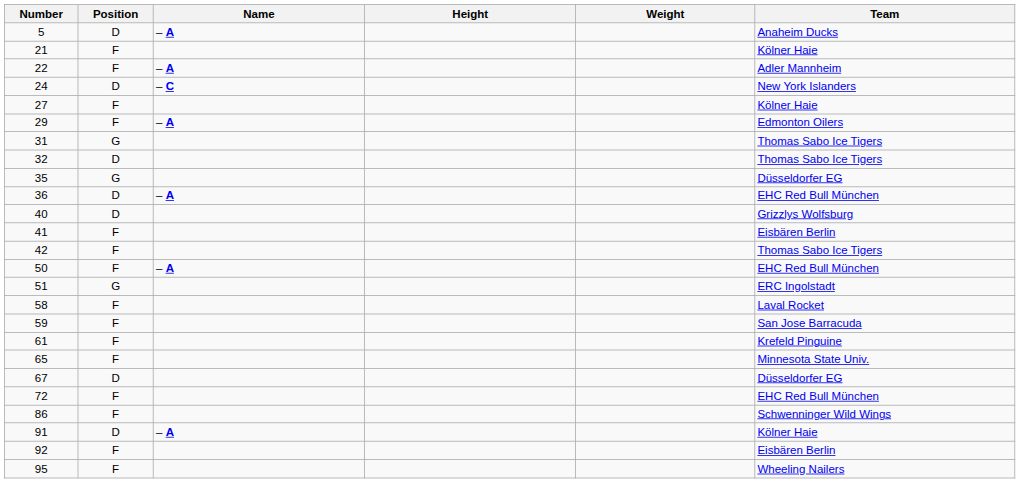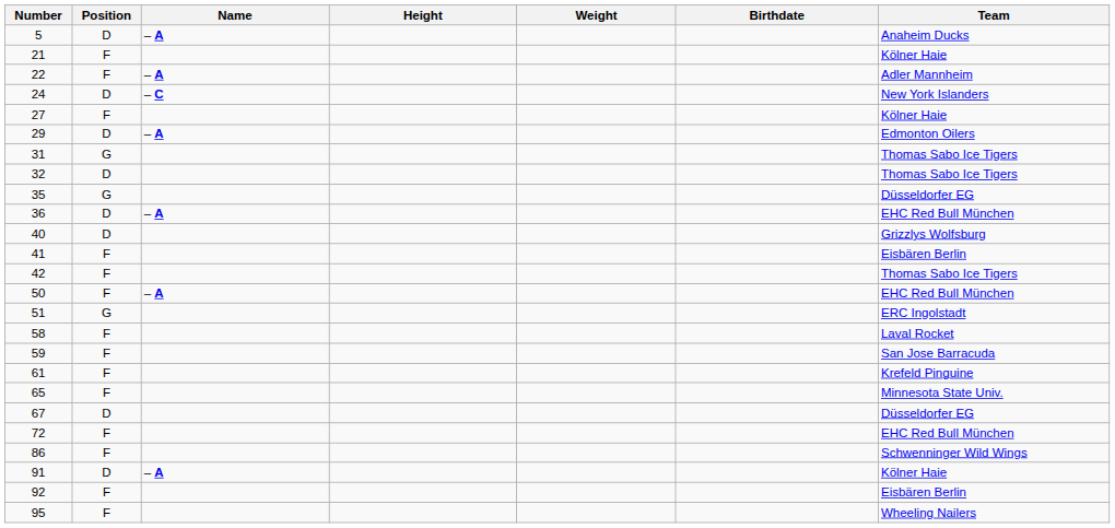+ column: Birthdate
29 | Position: F -> D
